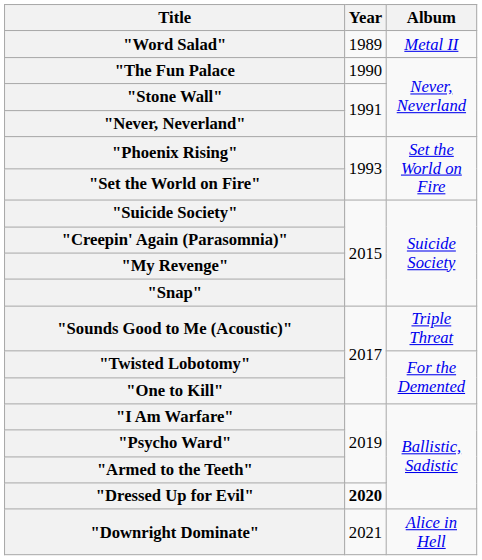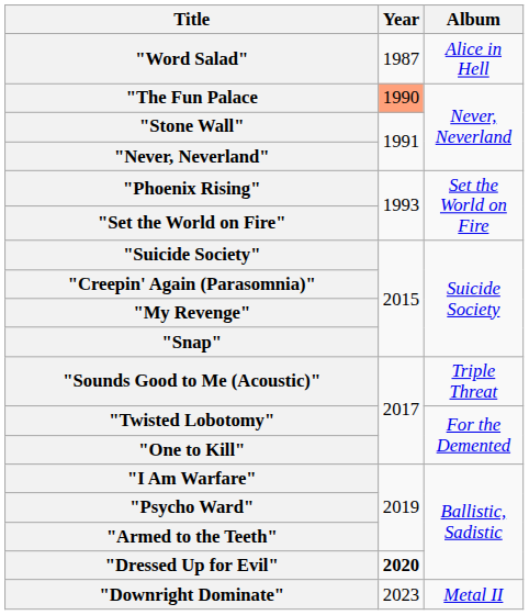"Word Salad" | Year: 1989 -> 1987
"Word Salad" | Album: Metal II -> Alice in Hell
"The Fun Palace | Year: no background -> lightsalmon background
"Downright Dominate" | Year: 2021 -> 2023
"Downright Dominate" | Album: Alice in Hell -> Metal II
